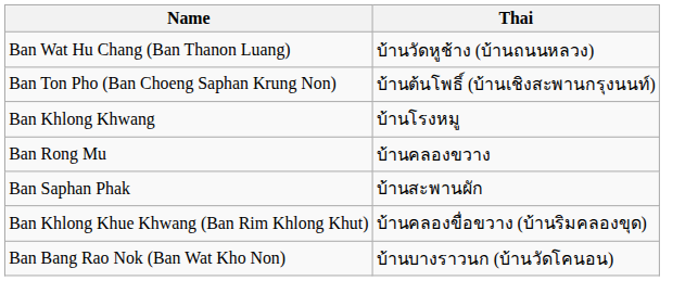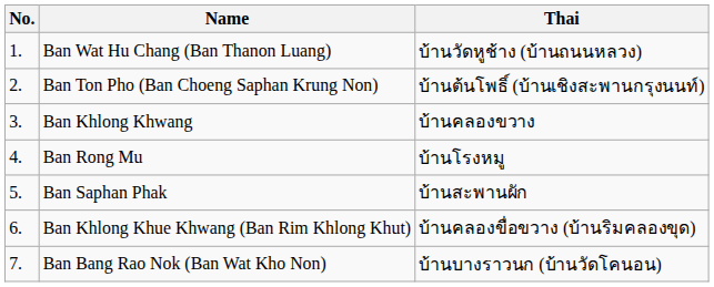+ column: No. | 1. | 2. | 3. | 4. | 5. | 6. | 7.
Ban Khlong Khwang | Thai: บ้านโรงหมู -> บ้านคลองขวาง
Ban Rong Mu | Thai: บ้านคลองขวาง -> บ้านโรงหมู
